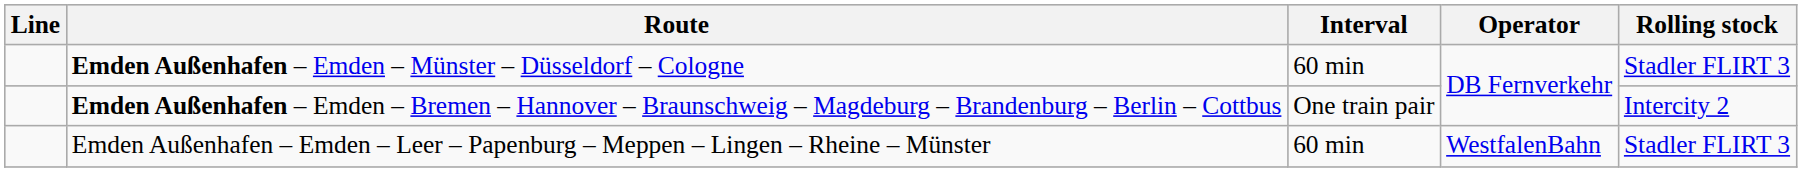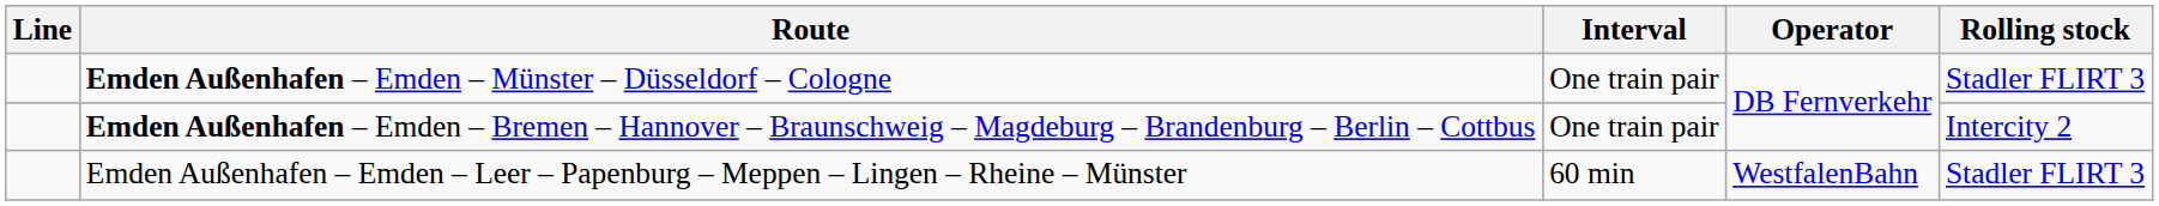Emden Außenhafen – Emden – Münster – Düsseldorf – Cologne | Interval: 60 min -> One train pair
